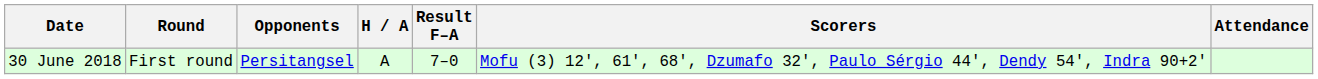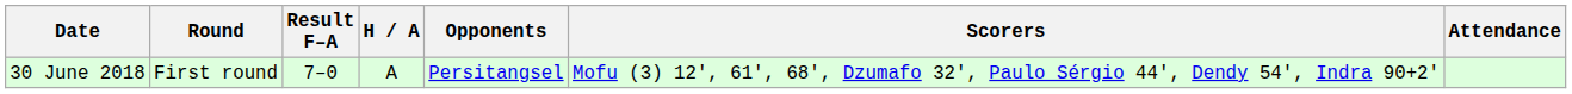columns swapped: Opponents <-> Result F–A
